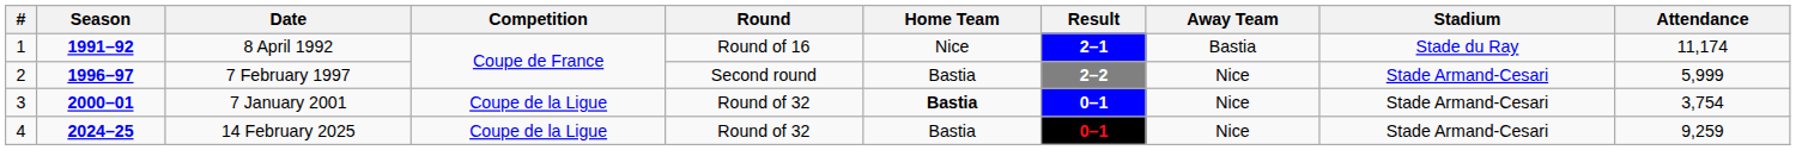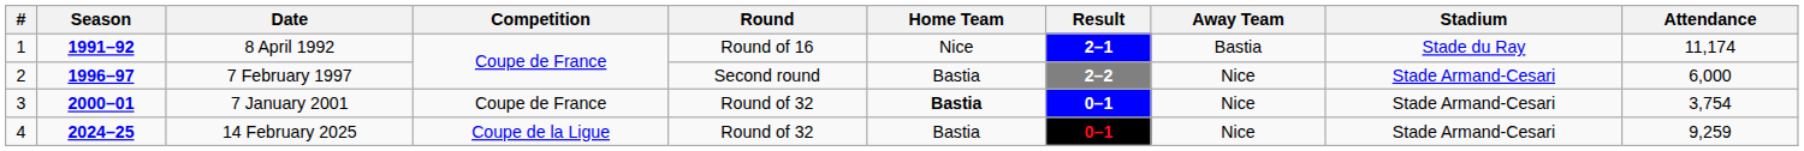7 February 1997 | Attendance: 5,999 -> 6,000
7 January 2001 | Competition: Coupe de la Ligue -> Coupe de France
